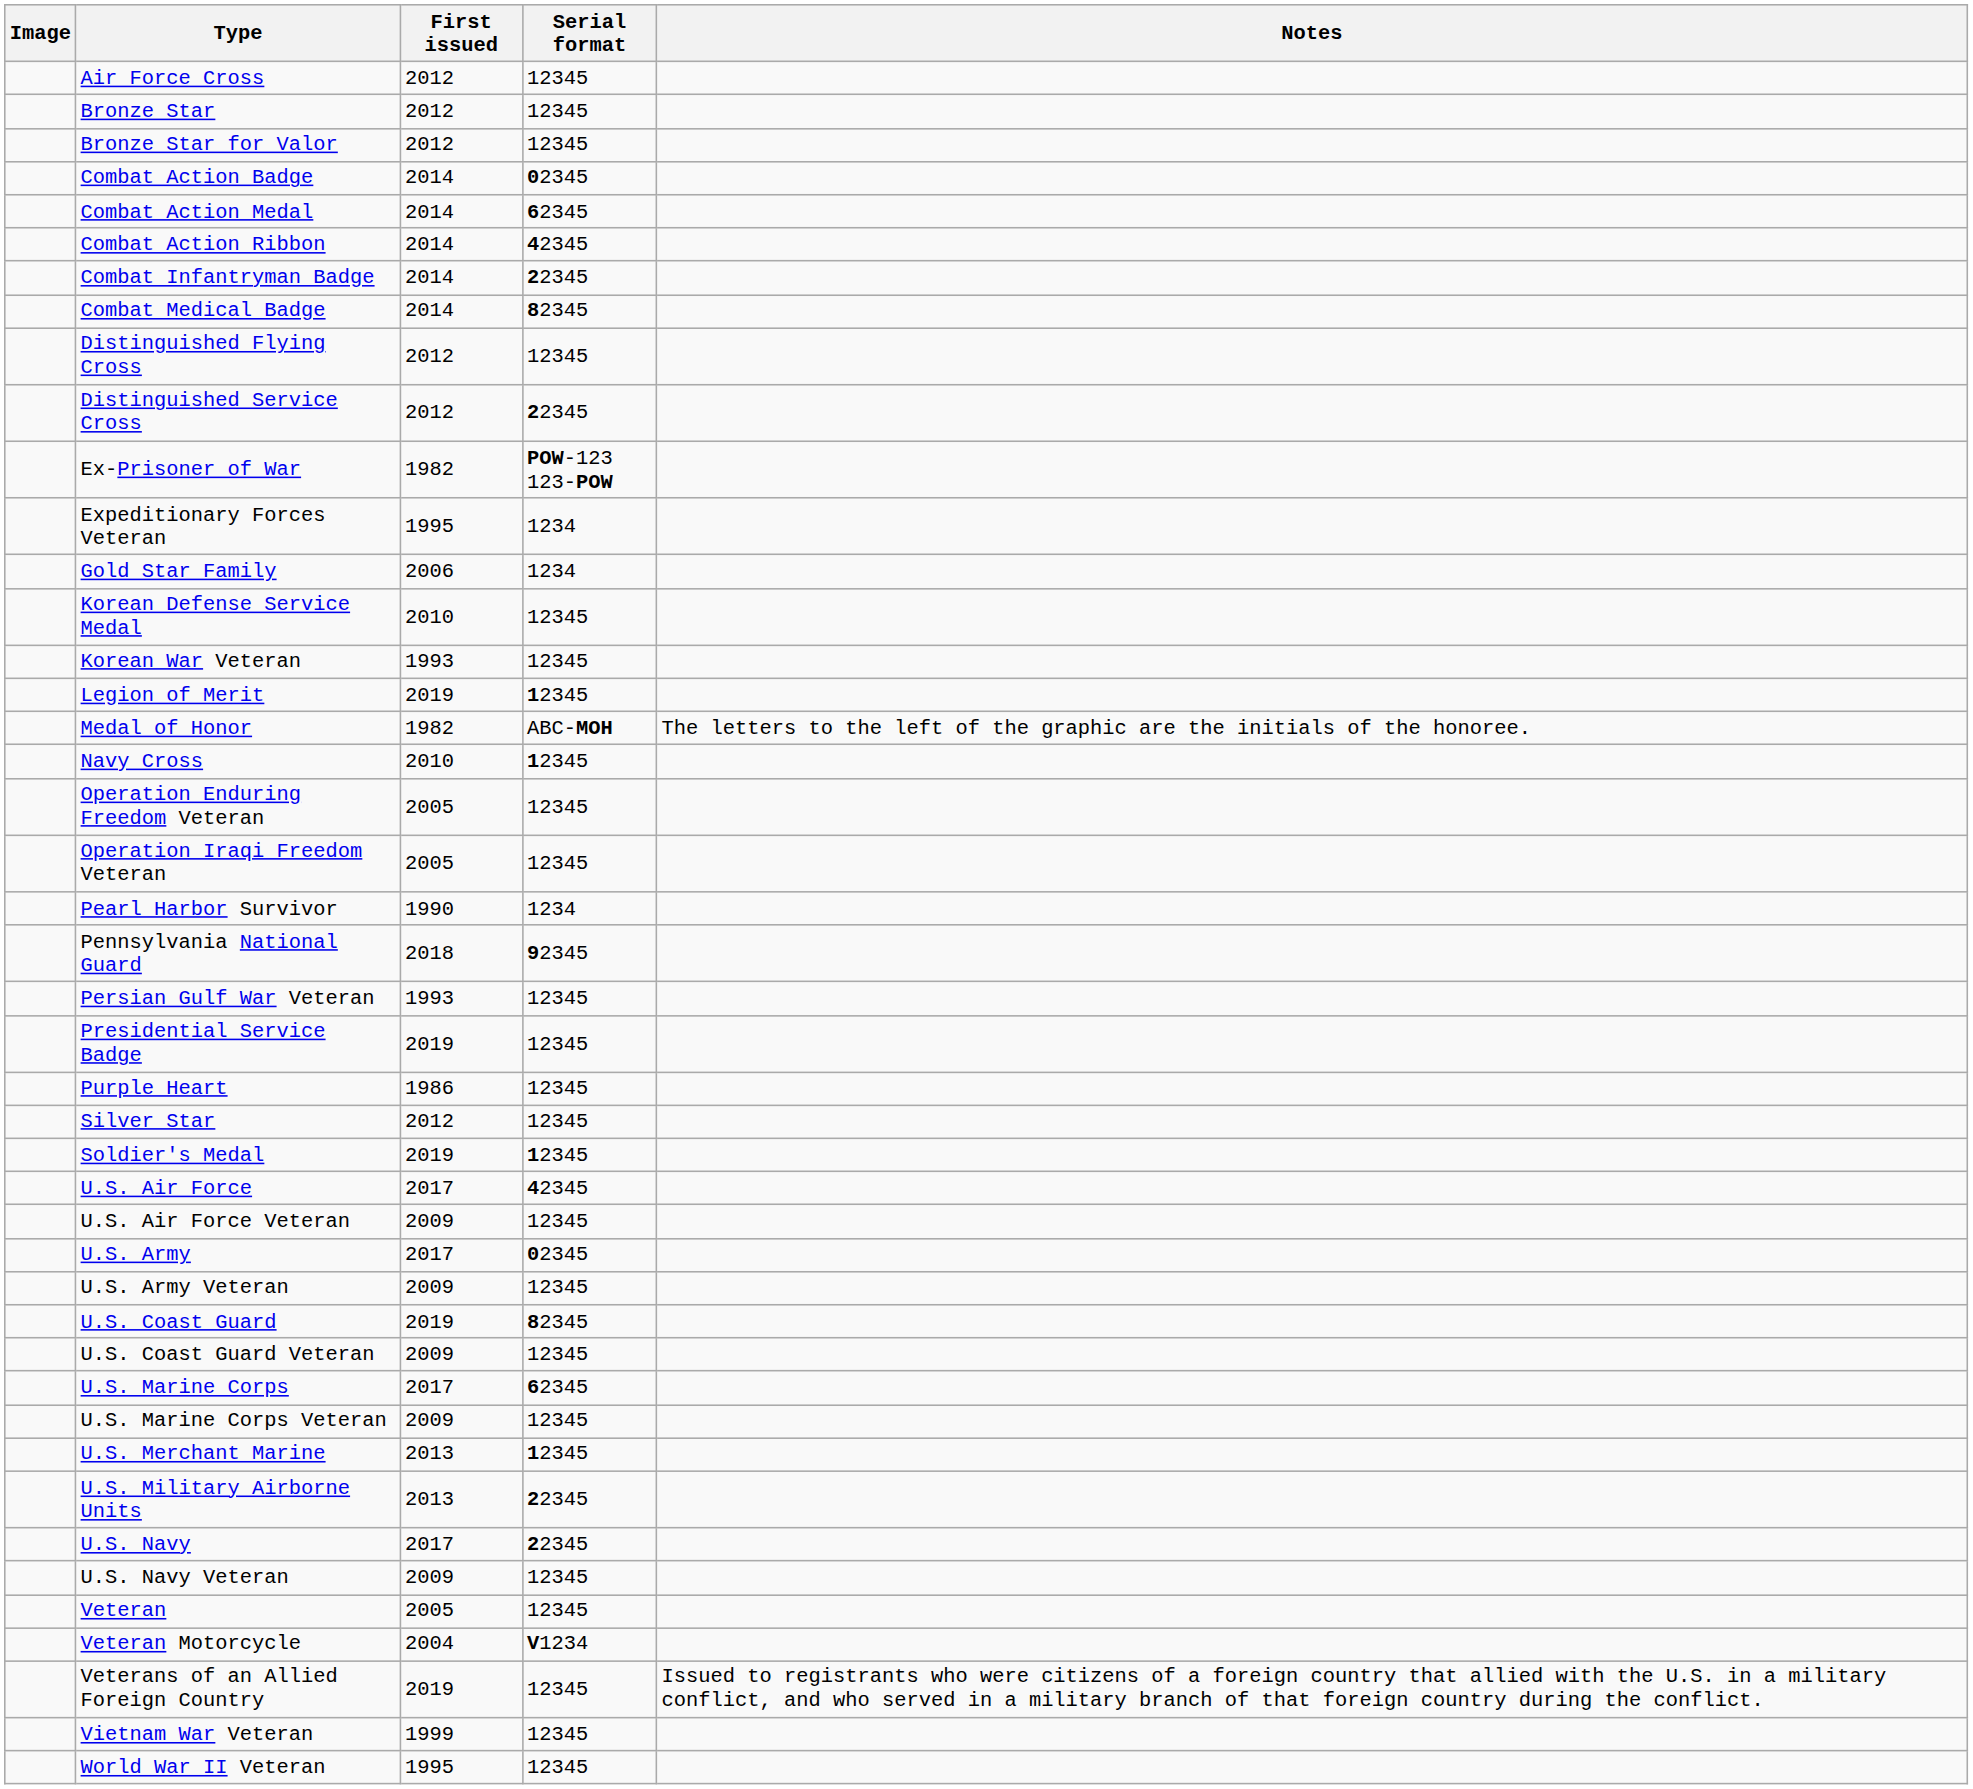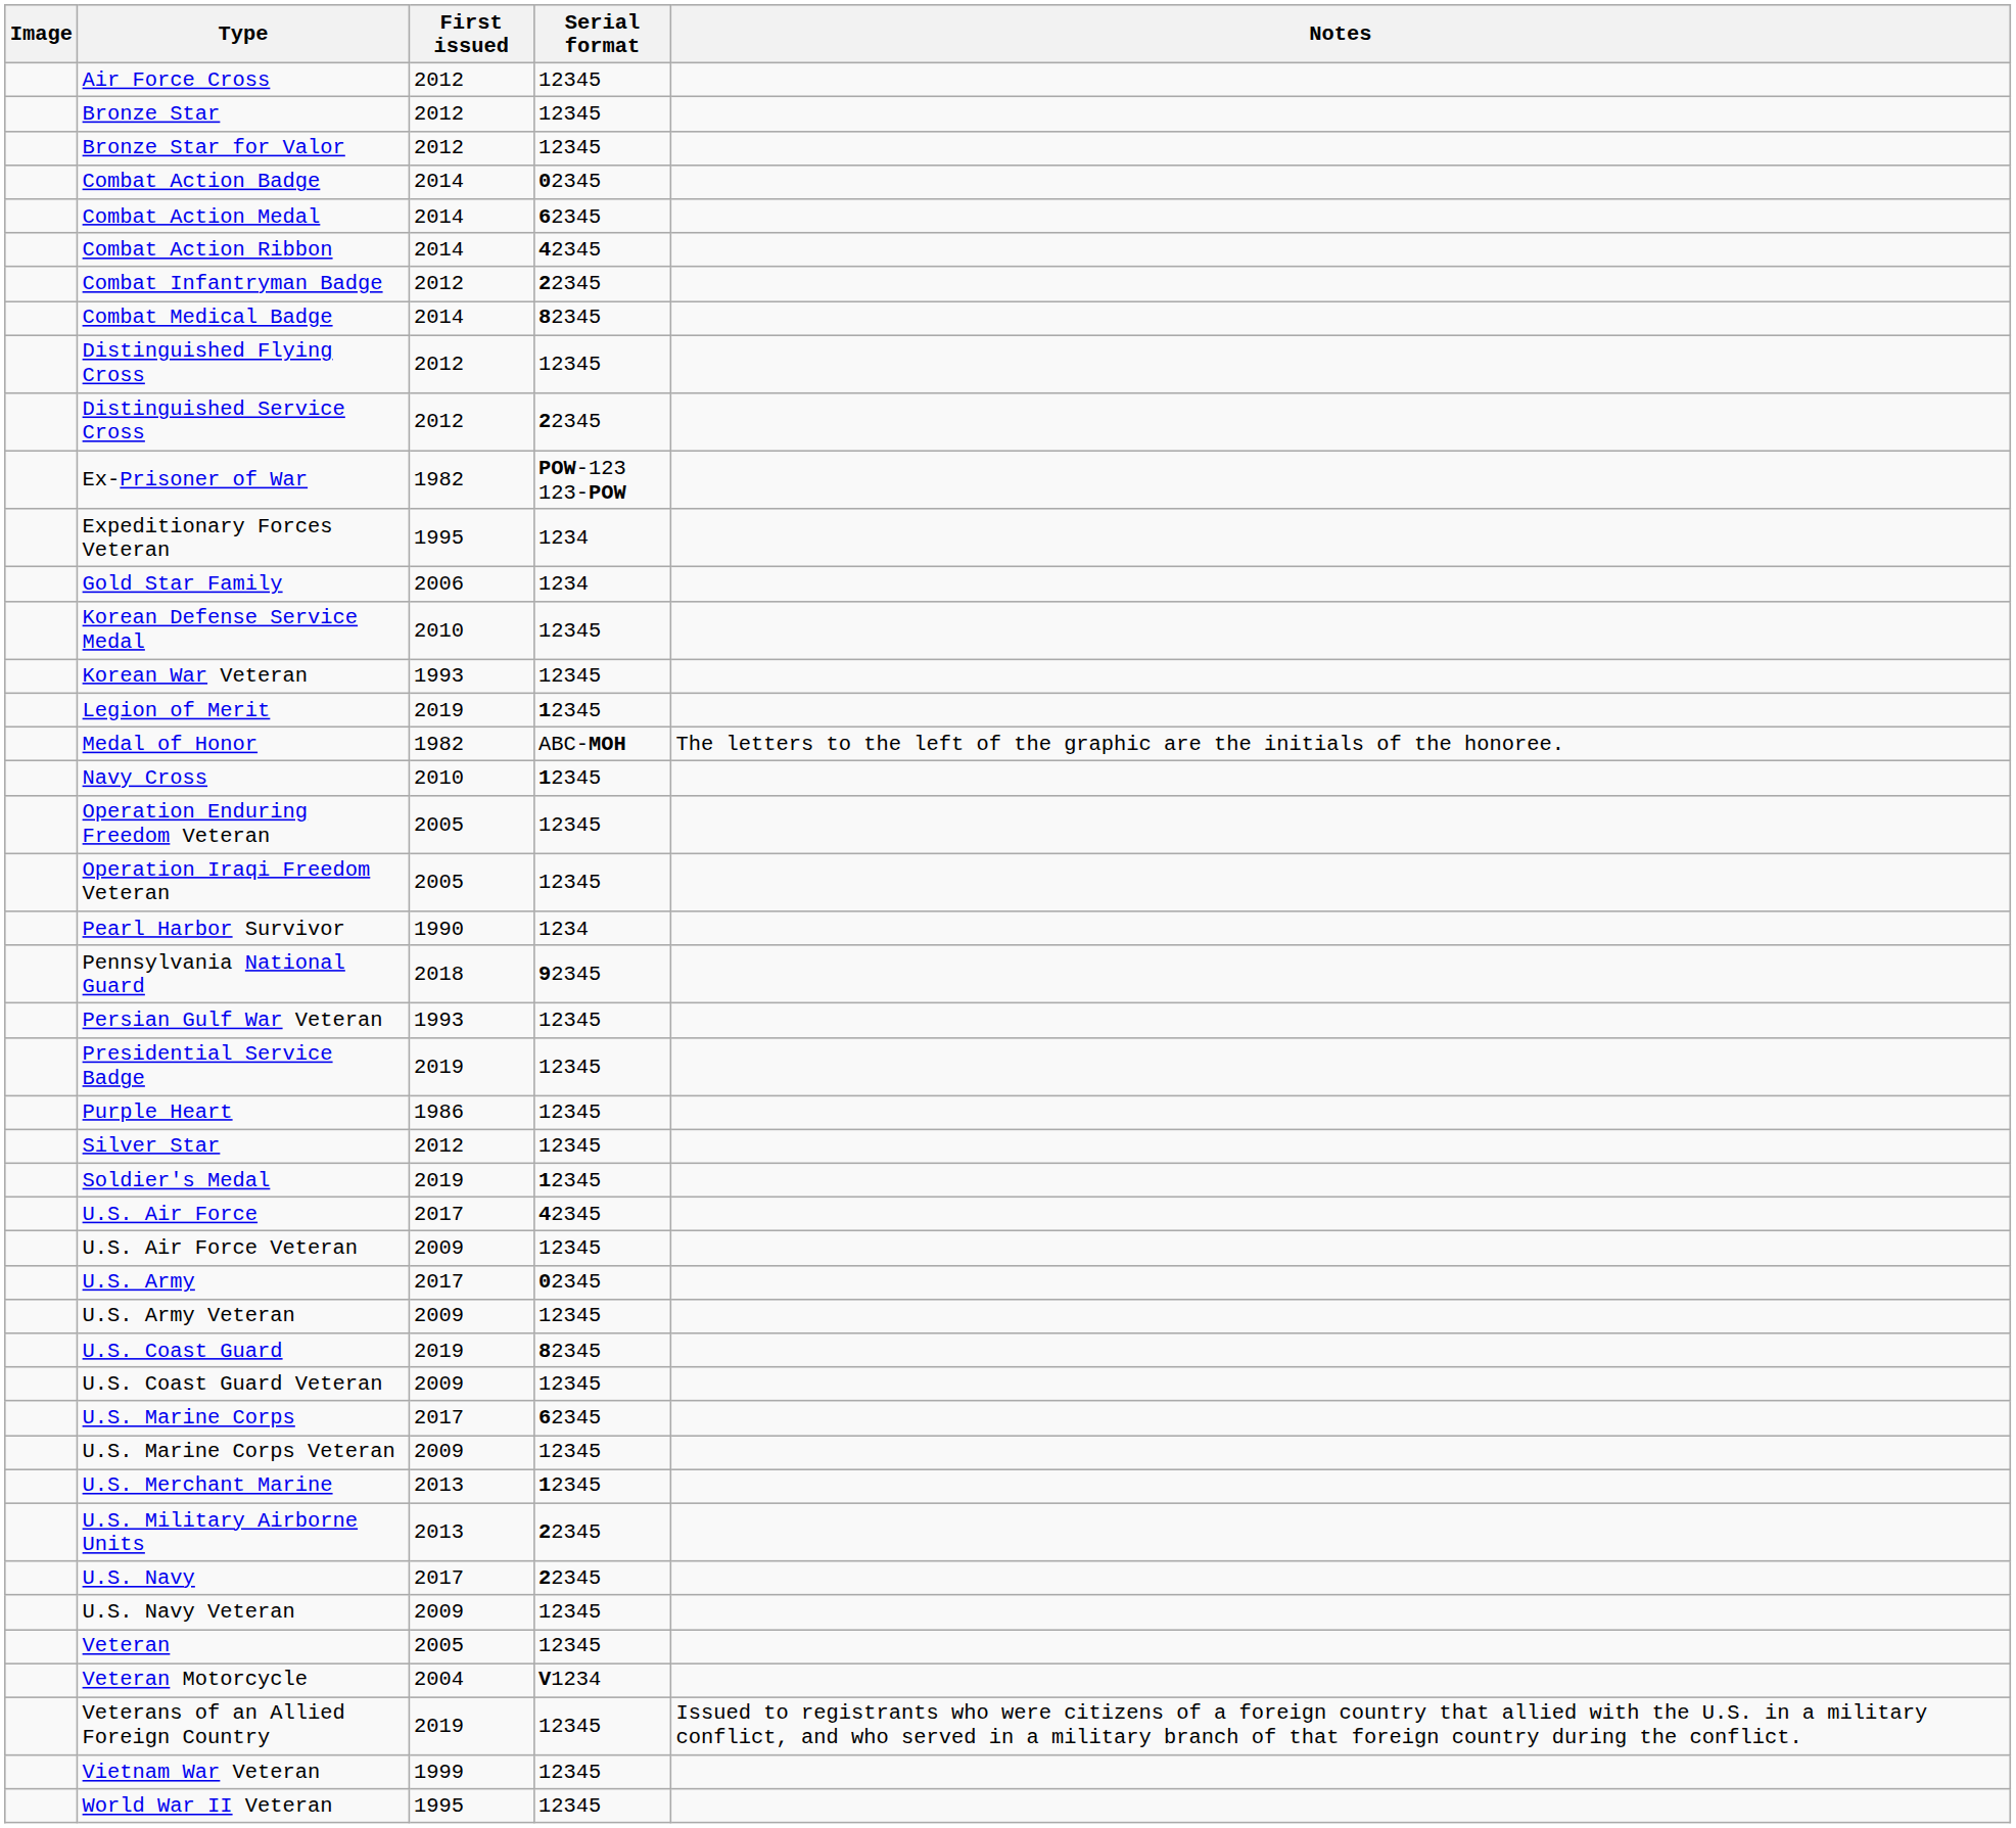Combat Infantryman Badge | First issued: 2014 -> 2012
